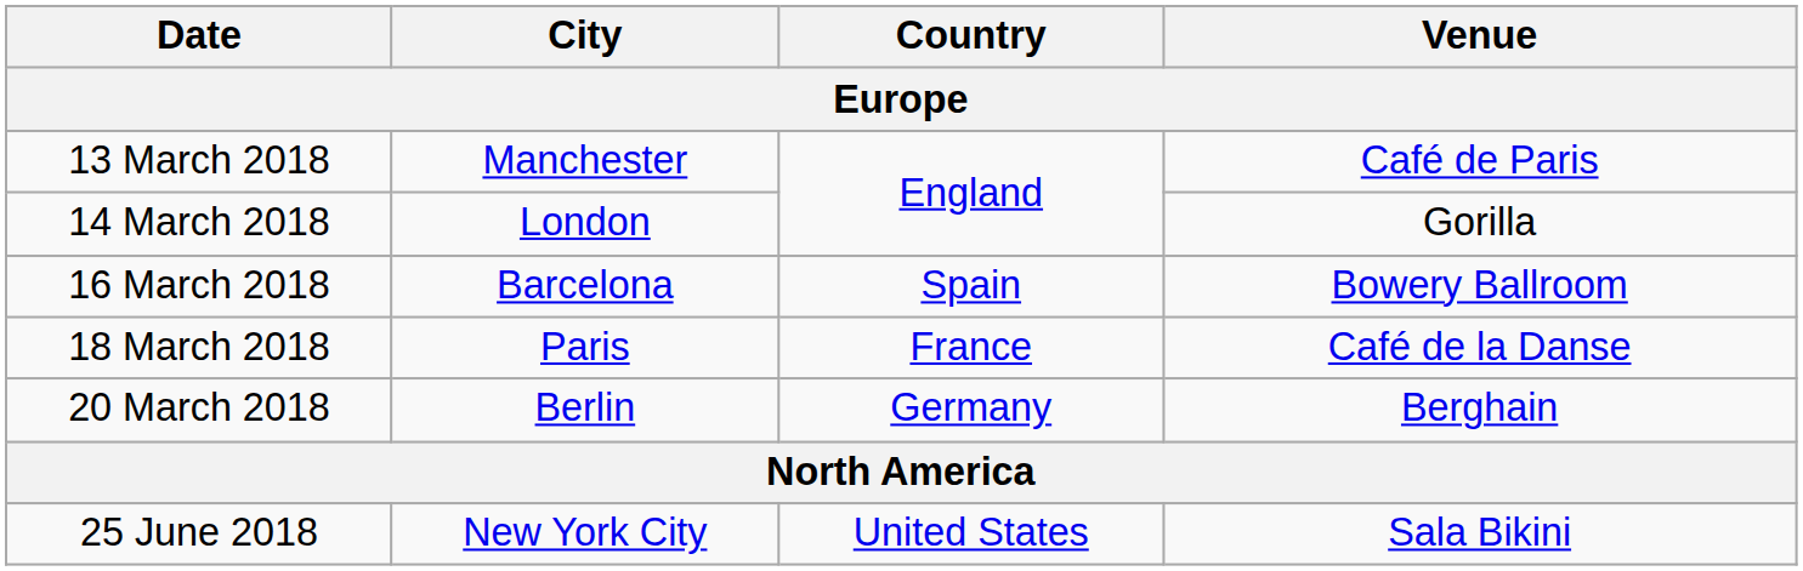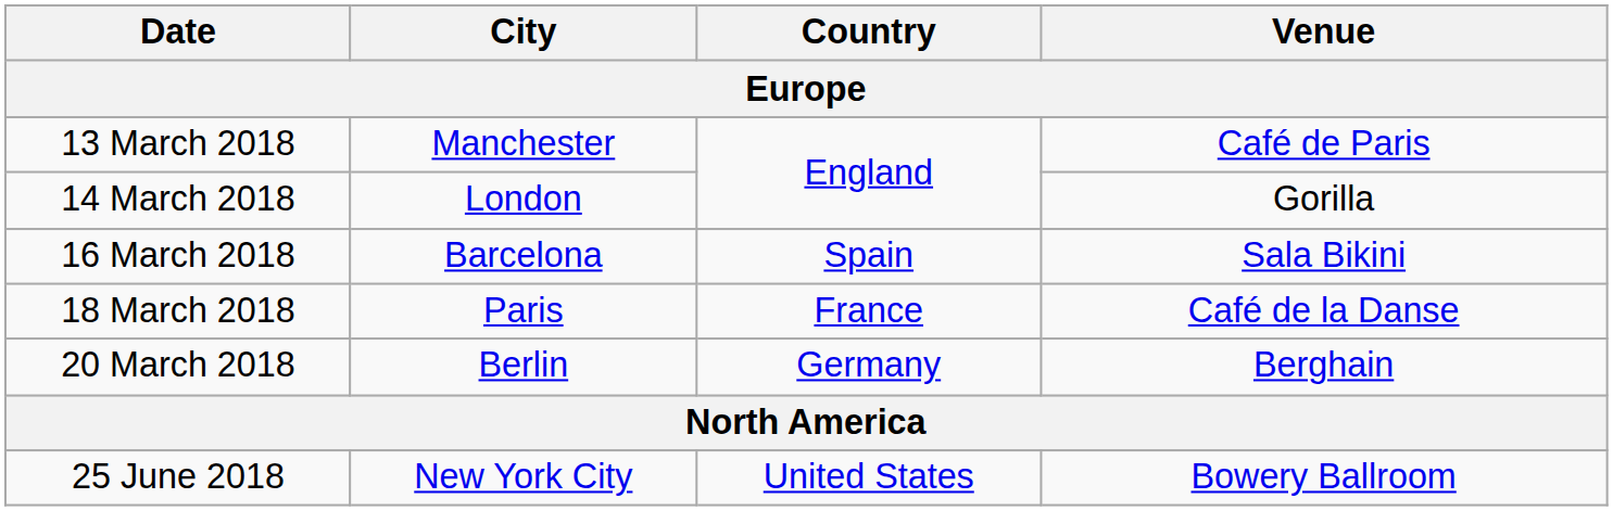16 March 2018 | Venue: Bowery Ballroom -> Sala Bikini
25 June 2018 | Venue: Sala Bikini -> Bowery Ballroom
